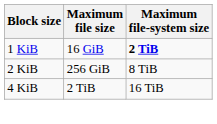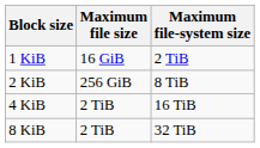1 KiB | Maximum file-system size: bold -> normal
+ row: 8 KiB | 2 TiB | 32 TiB
